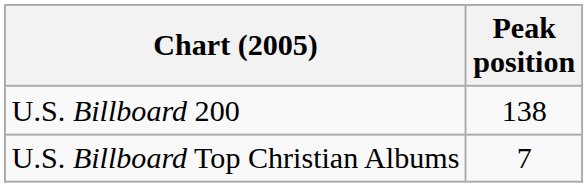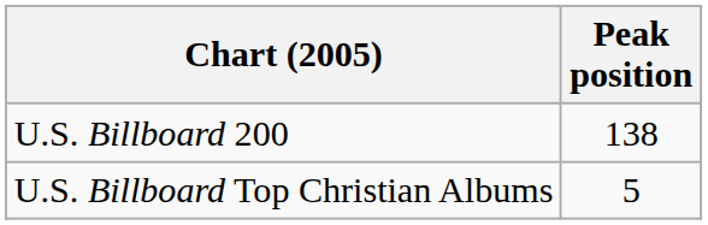U.S. Billboard Top Christian Albums | Peak position: 7 -> 5
